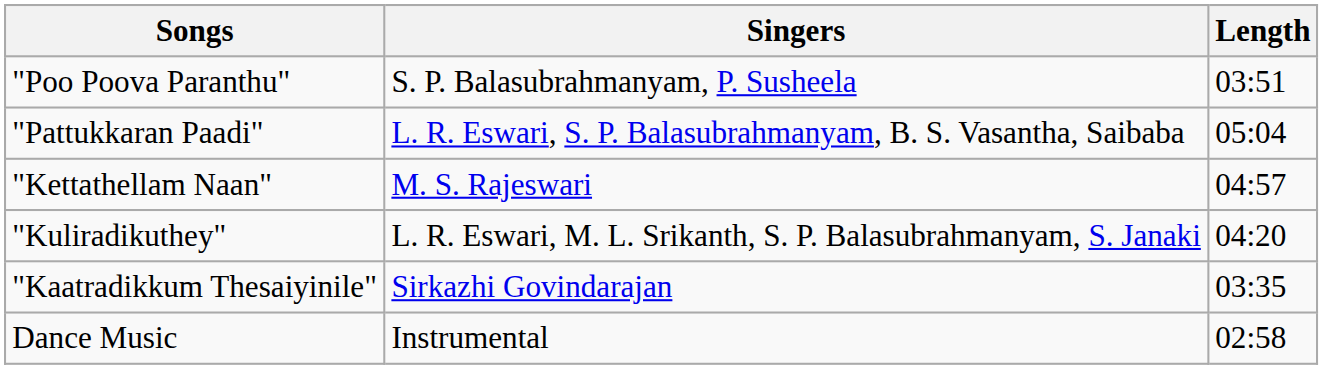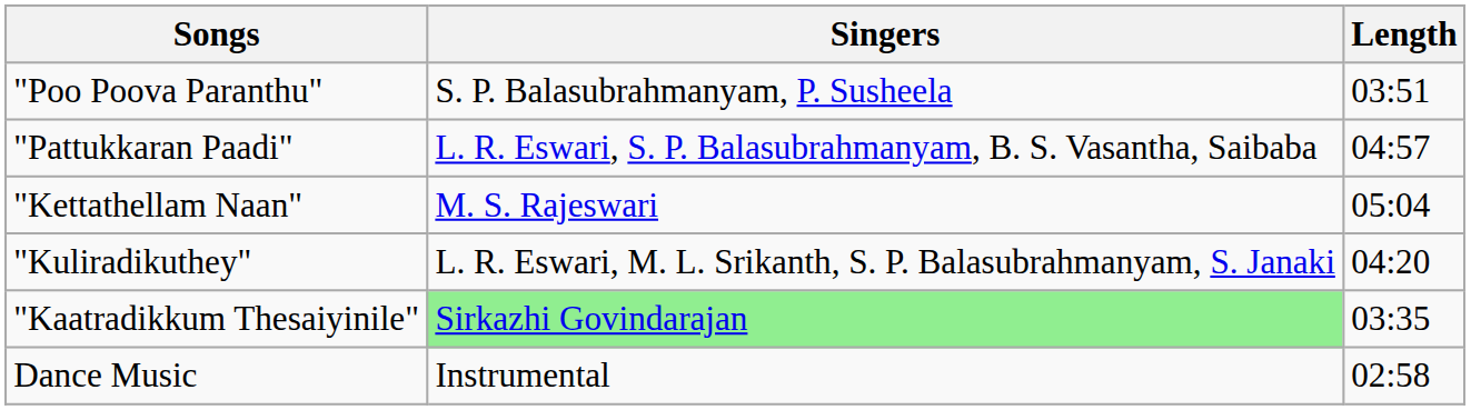"Pattukkaran Paadi" | Length: 05:04 -> 04:57
"Kettathellam Naan" | Length: 04:57 -> 05:04
"Kaatradikkum Thesaiyinile" | Singers: no background -> lightgreen background
